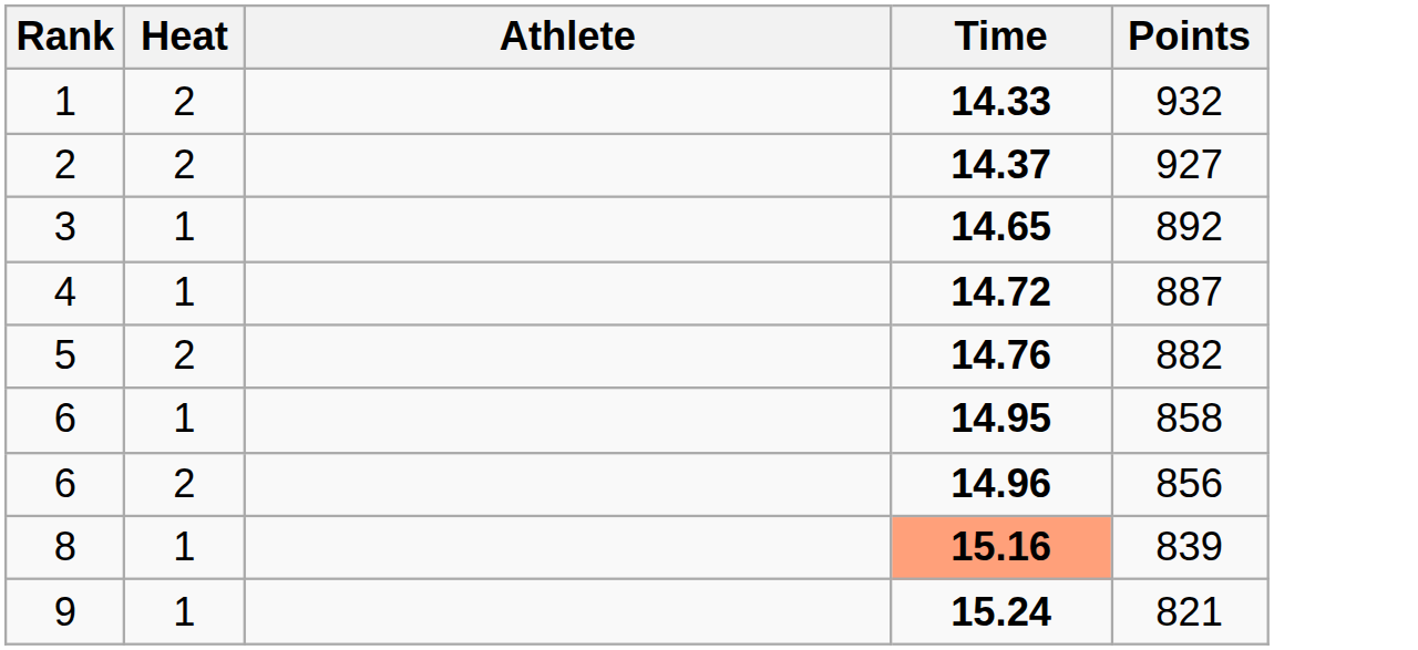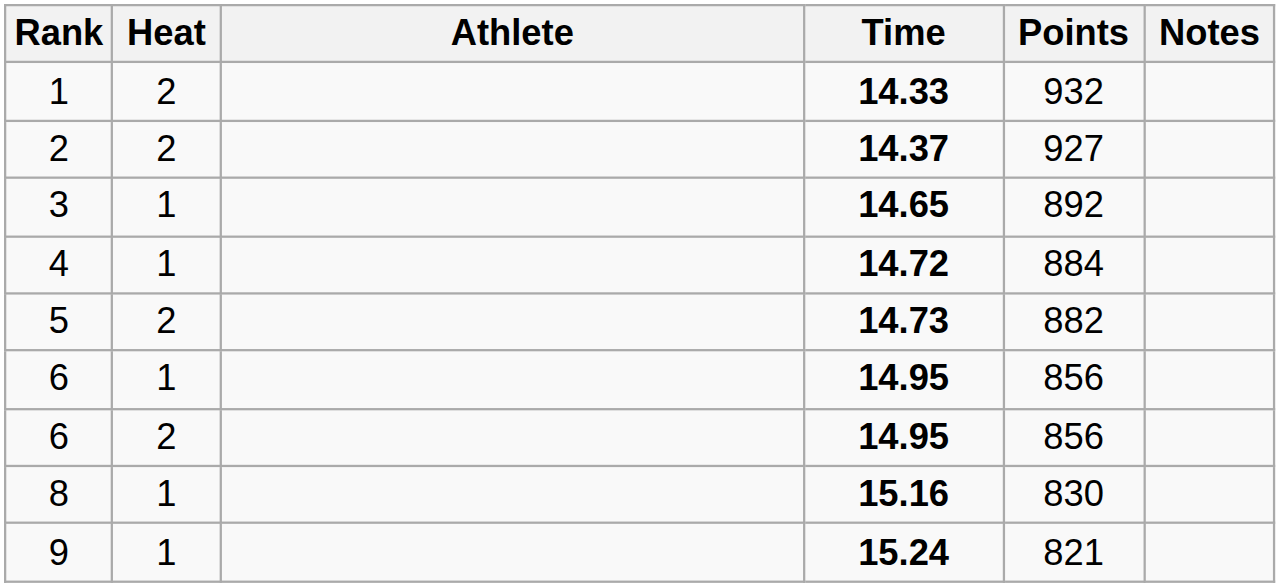+ column: Notes
4 | Points: 887 -> 884
5 | Time: 14.76 -> 14.73
6 / 1 | Points: 858 -> 856
6 / 2 | Time: 14.96 -> 14.95
8 | Time: lightsalmon background -> no background
8 | Points: 839 -> 830
